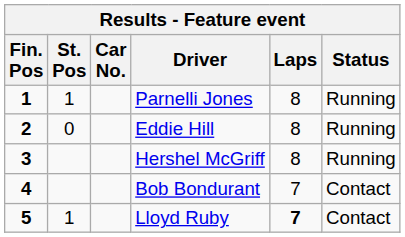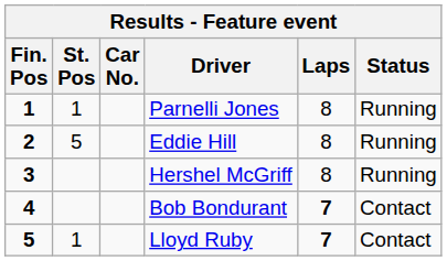Eddie Hill | St. Pos: 0 -> 5
Bob Bondurant | Laps: normal -> bold
